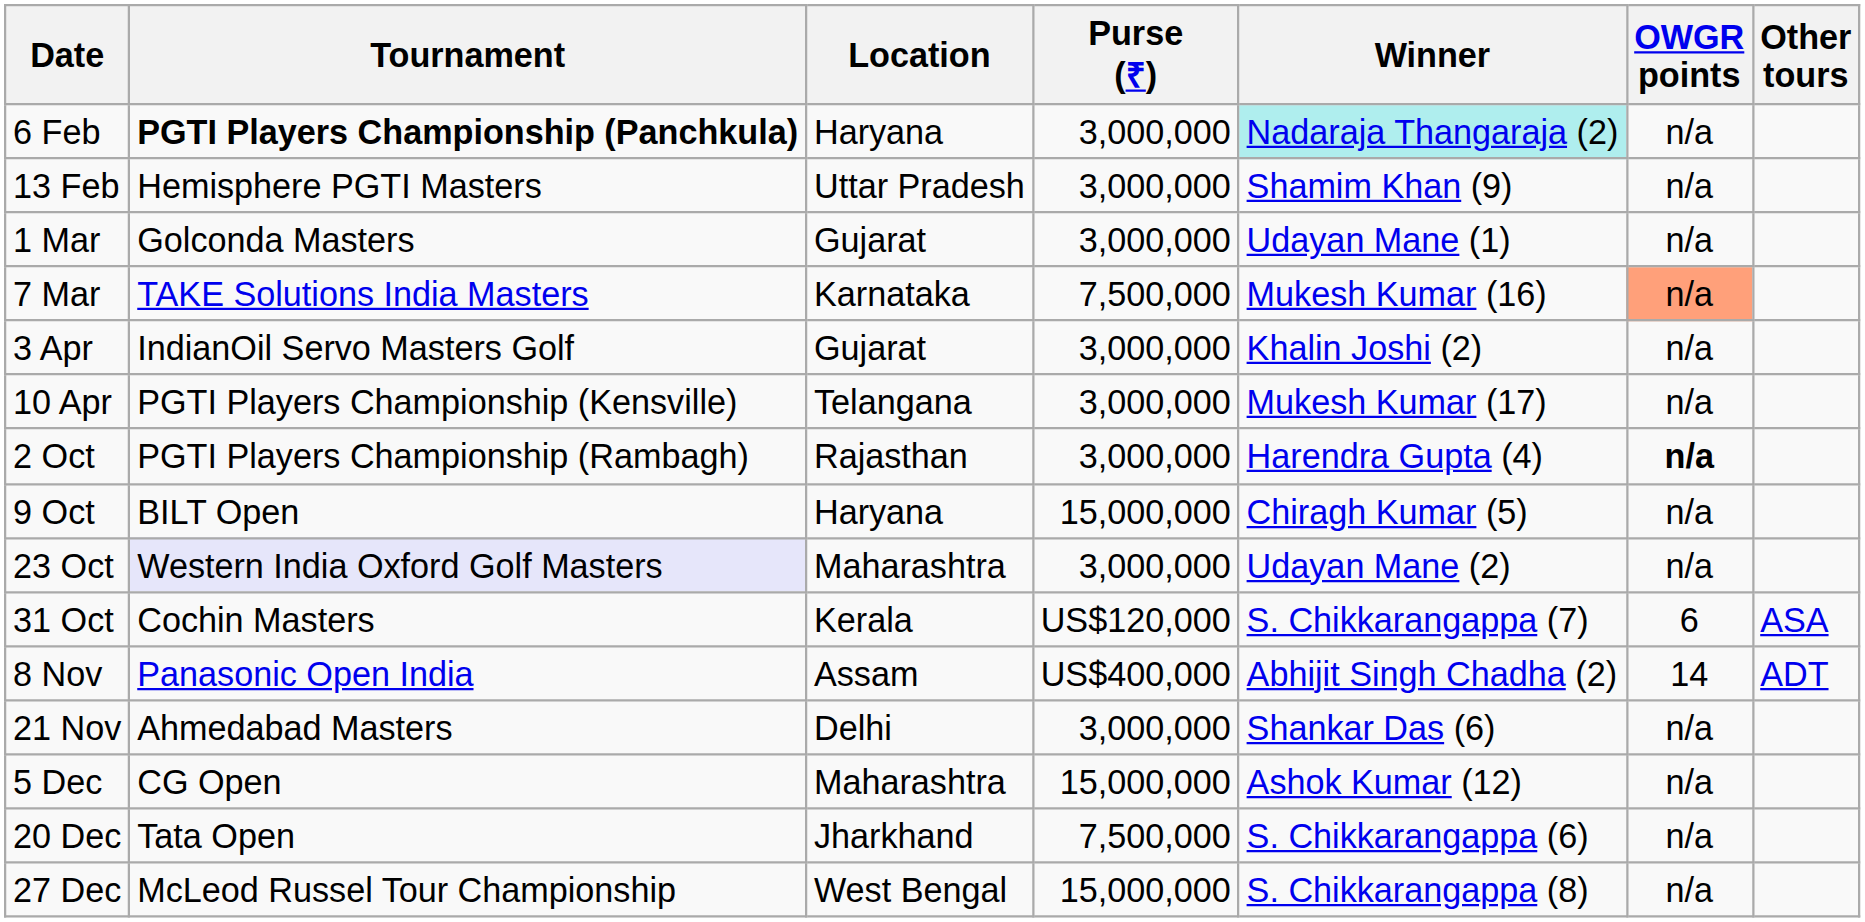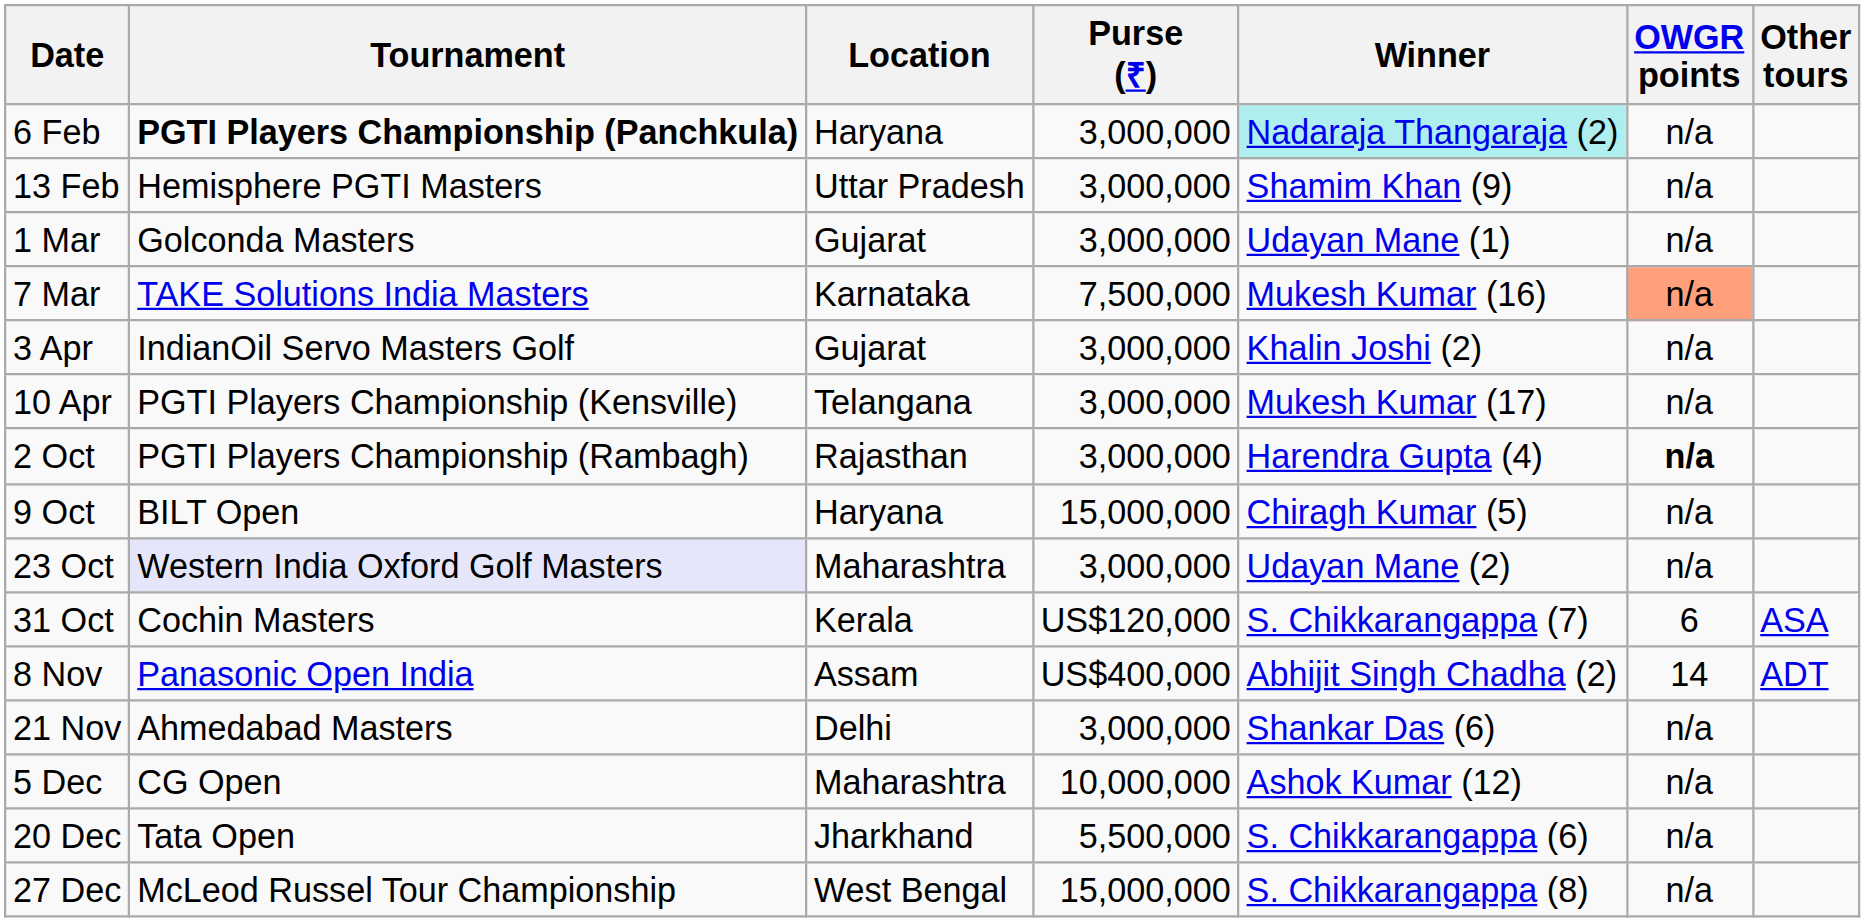5 Dec | Purse (₹): 15,000,000 -> 10,000,000
20 Dec | Purse (₹): 7,500,000 -> 5,500,000
